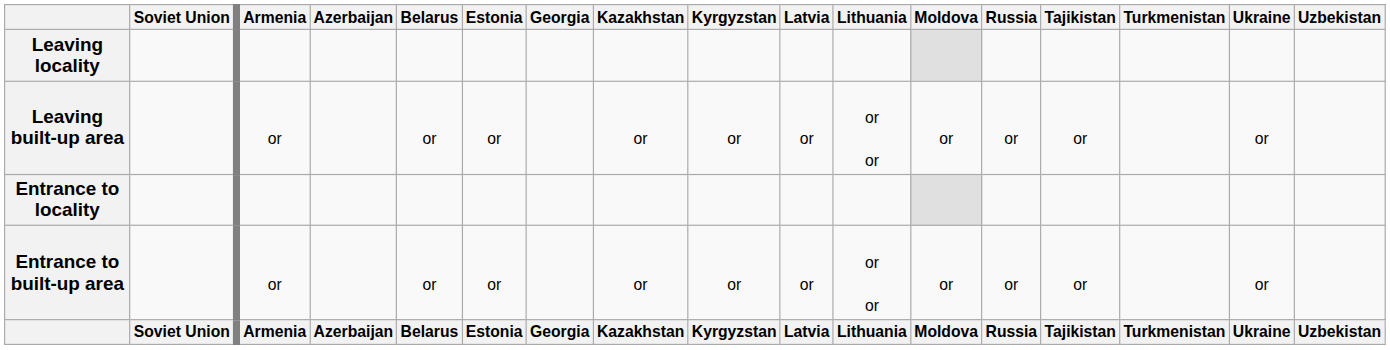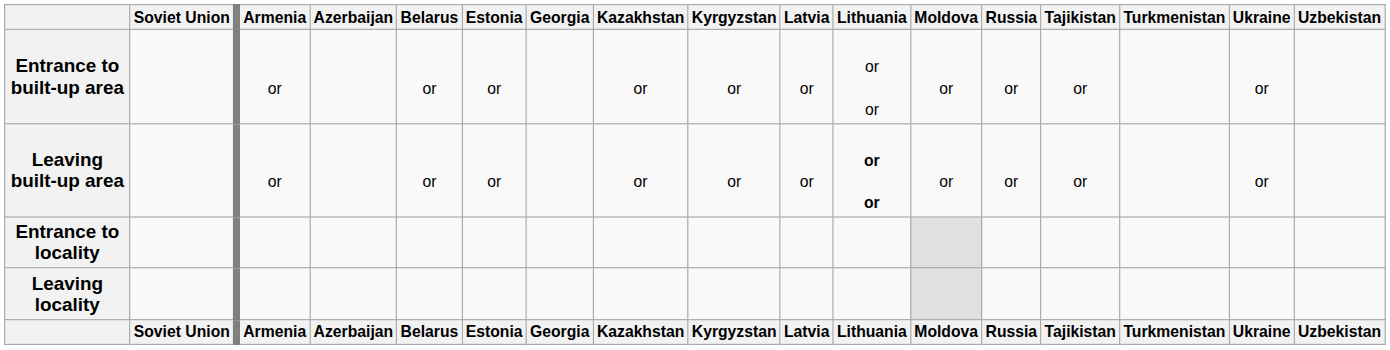rows swapped: Entrance to built-up area <-> Leaving locality
Leaving built-up area | Lithuania: normal -> bold
